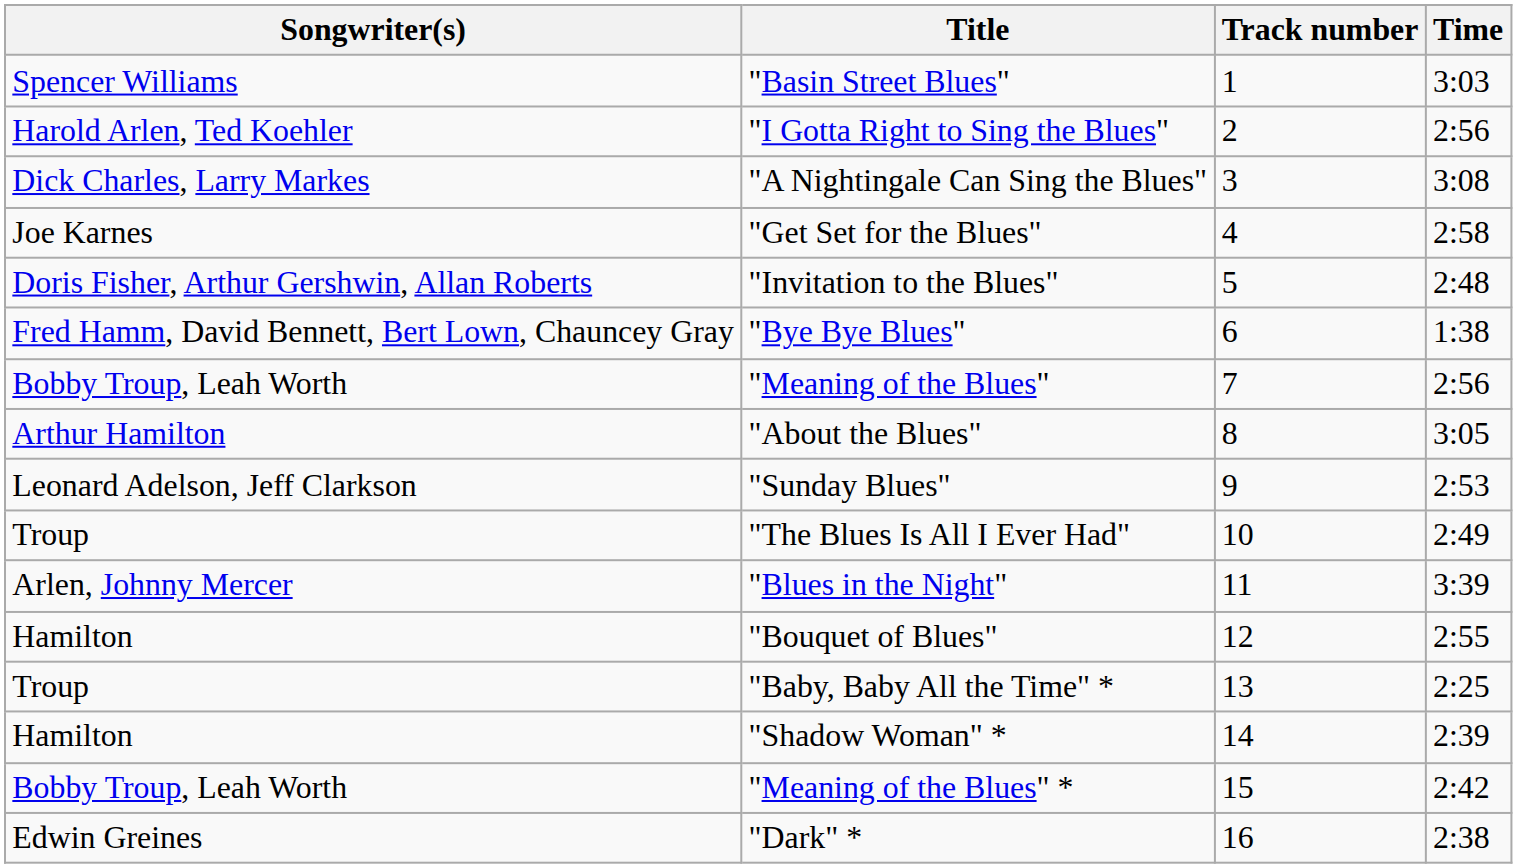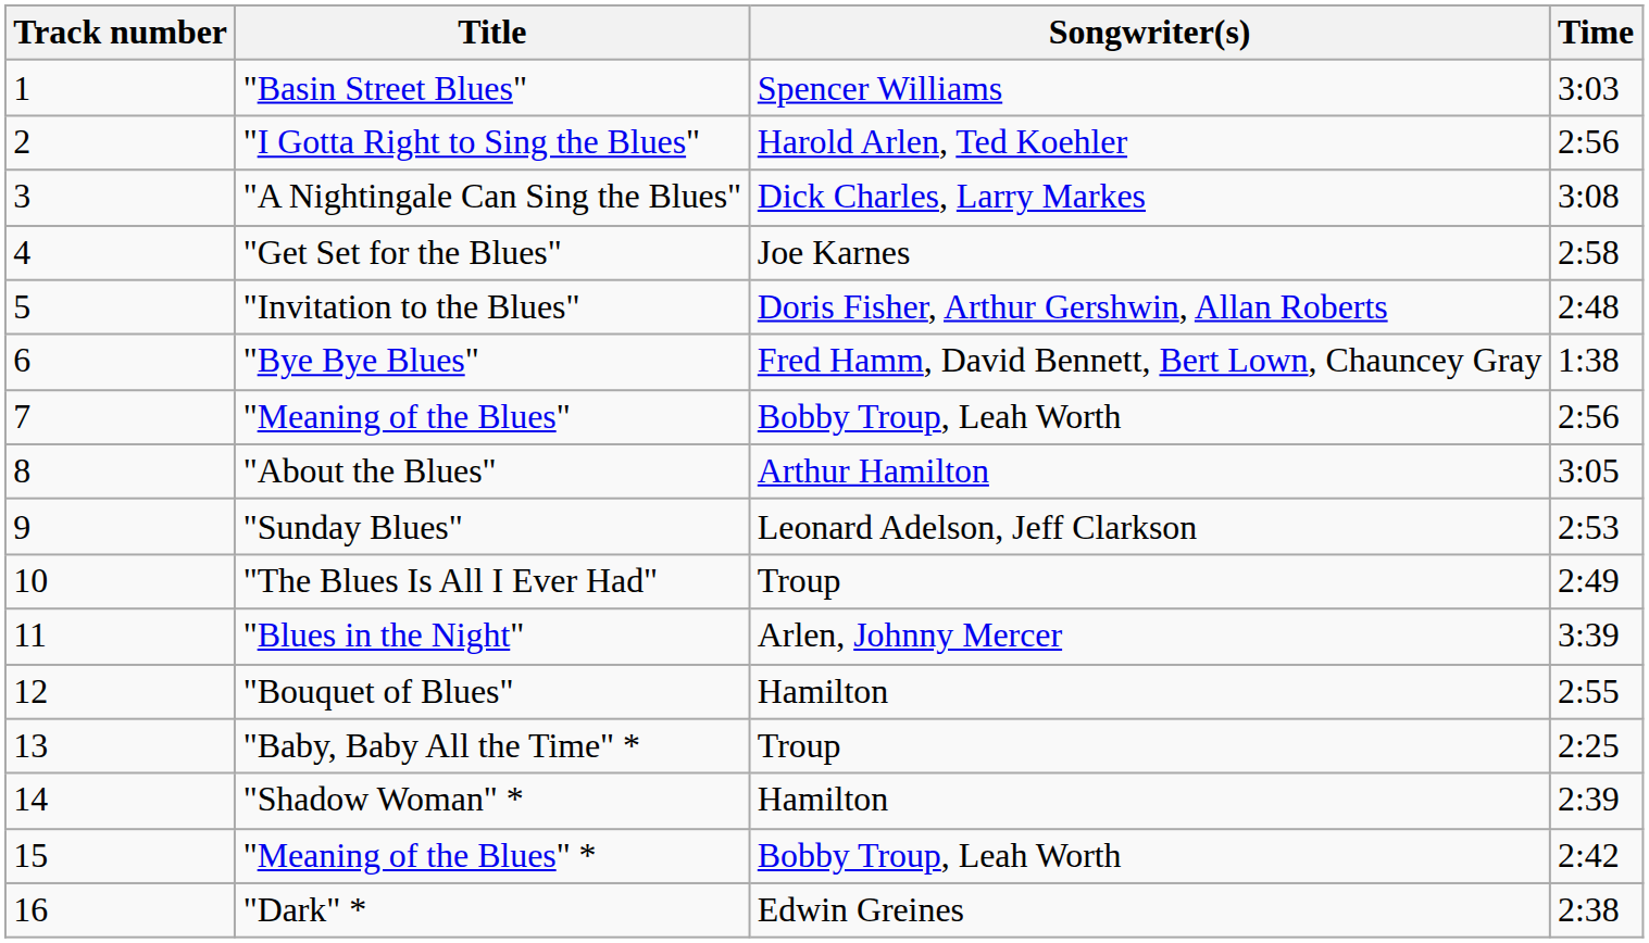columns swapped: Track number <-> Songwriter(s)
